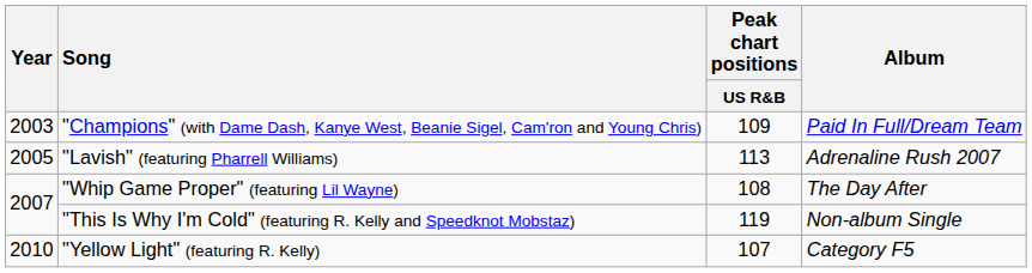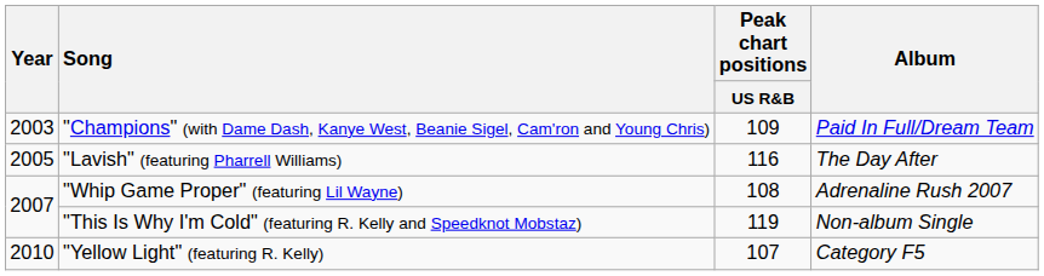"Lavish" (featuring Pharrell Williams) | Peak chart positions / US R&B: 113 -> 116
"Lavish" (featuring Pharrell Williams) | Album: Adrenaline Rush 2007 -> The Day After
"Whip Game Proper" (featuring Lil Wayne) | Album: The Day After -> Adrenaline Rush 2007
